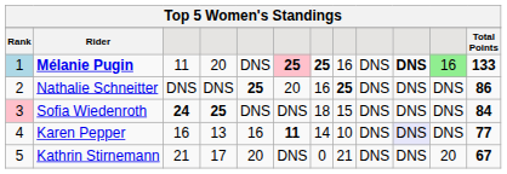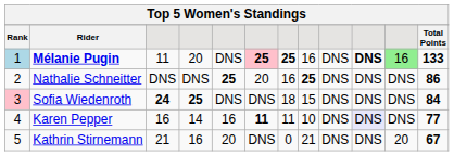Karen Pepper | column 4: 13 -> 14
Karen Pepper | column 7: 14 -> 11
Kathrin Stirnemann | column 4: 17 -> 16
